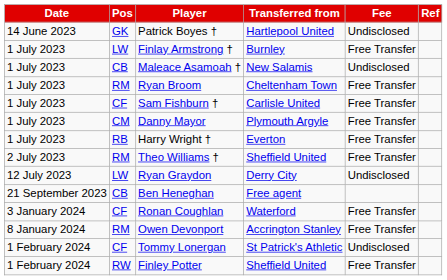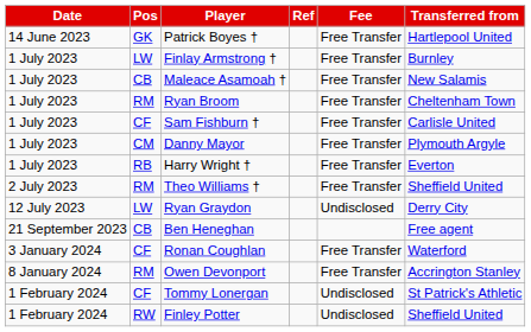columns swapped: Transferred from <-> Ref
Patrick Boyes † | Fee: Undisclosed -> Free Transfer
Maleace Asamoah † | Fee: Undisclosed -> Free Transfer
Finley Potter | Fee: Free Transfer -> Undisclosed
